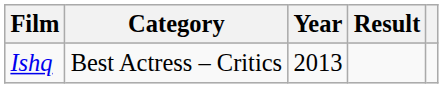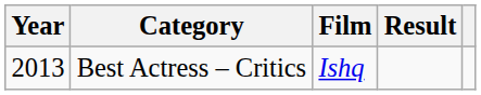columns swapped: Year <-> Film
